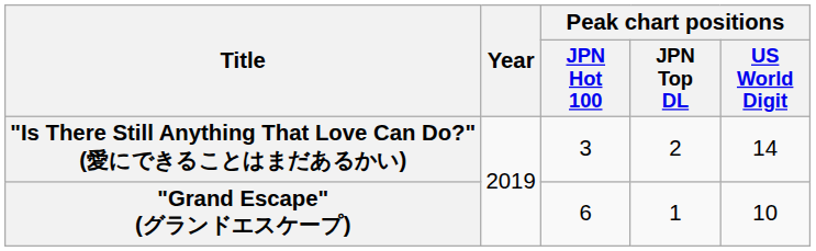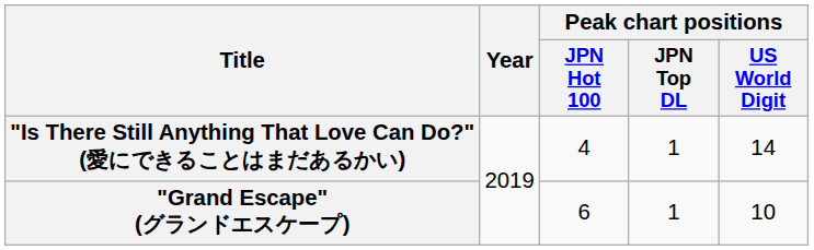"Is There Still Anything That Love Can Do?" (愛にできることはまだあるかい) | Peak chart positions / JPN Hot 100: 3 -> 4
"Is There Still Anything That Love Can Do?" (愛にできることはまだあるかい) | Peak chart positions / JPN Top DL: 2 -> 1
